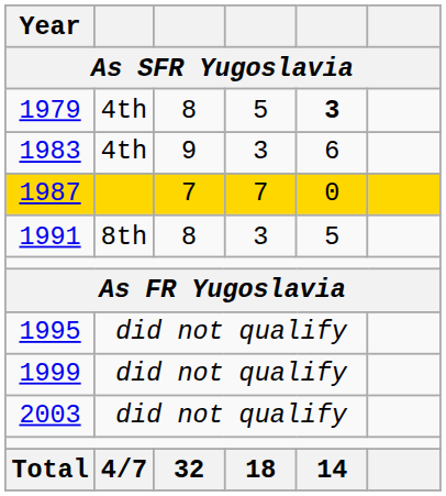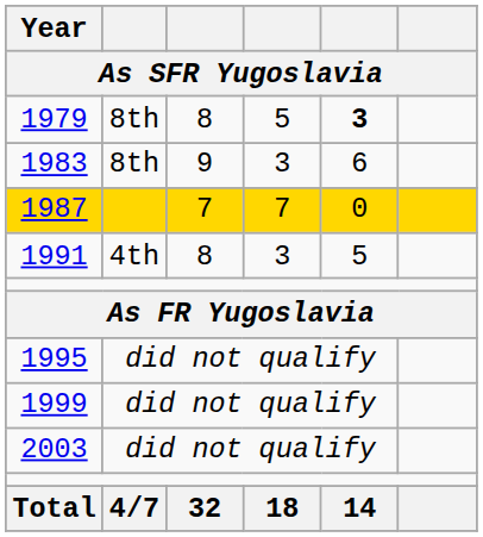1979 | column 2: 4th -> 8th
1983 | column 2: 4th -> 8th
1991 | column 2: 8th -> 4th
